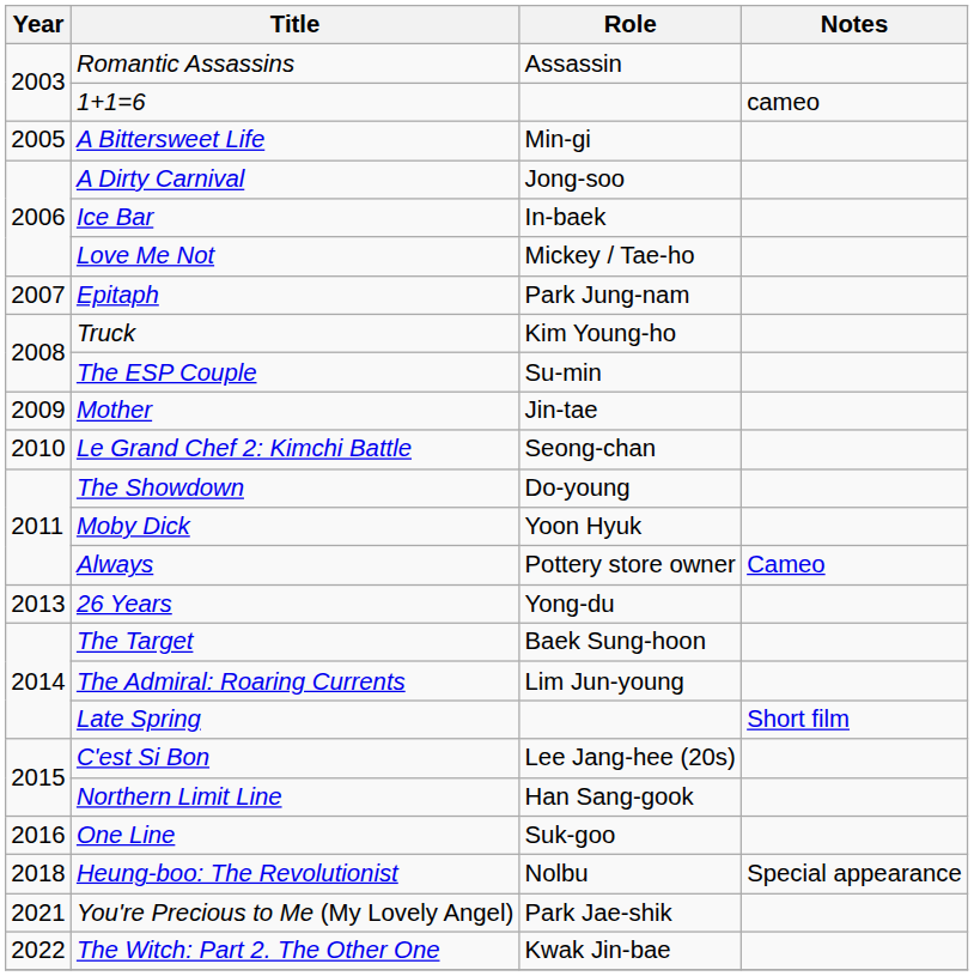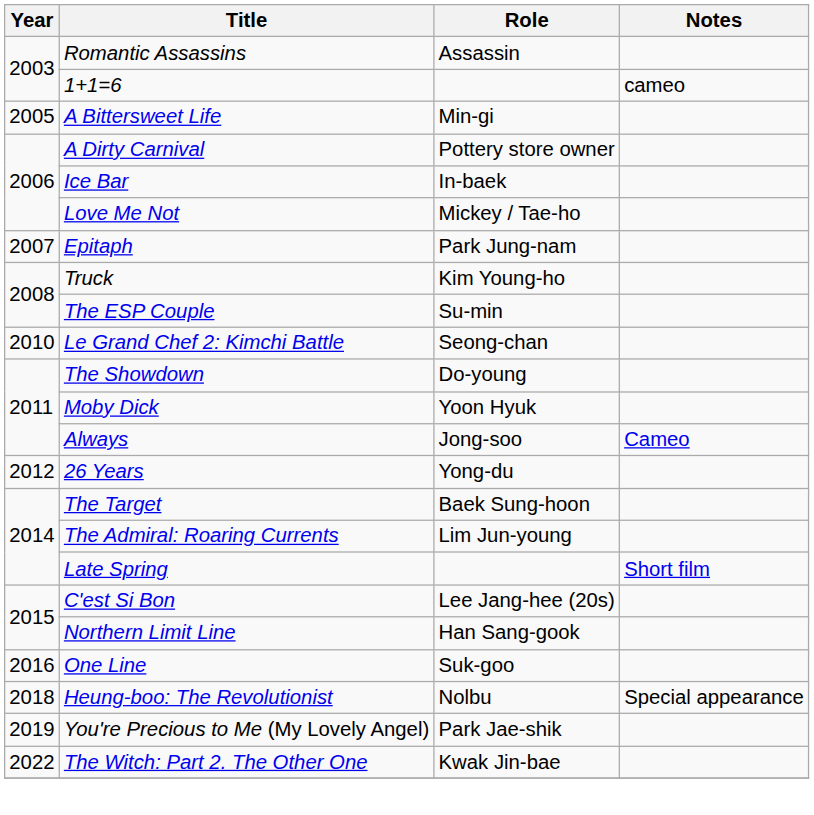A Dirty Carnival | Role: Jong-soo -> Pottery store owner
- row: 2009 | Mother | Jin-tae
Always | Role: Pottery store owner -> Jong-soo
26 Years | Year: 2013 -> 2012
You're Precious to Me (My Lovely Angel) | Year: 2021 -> 2019
